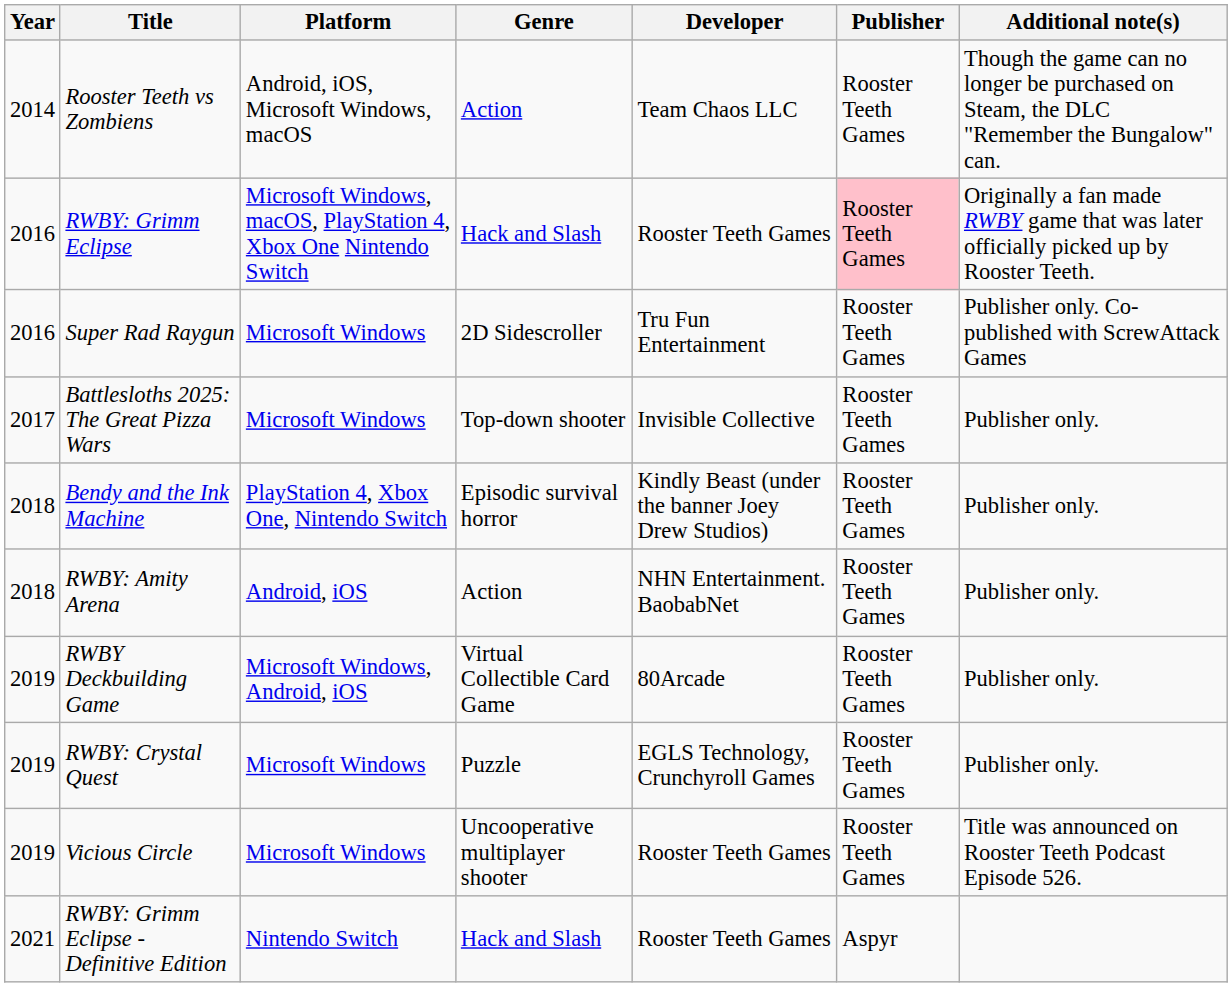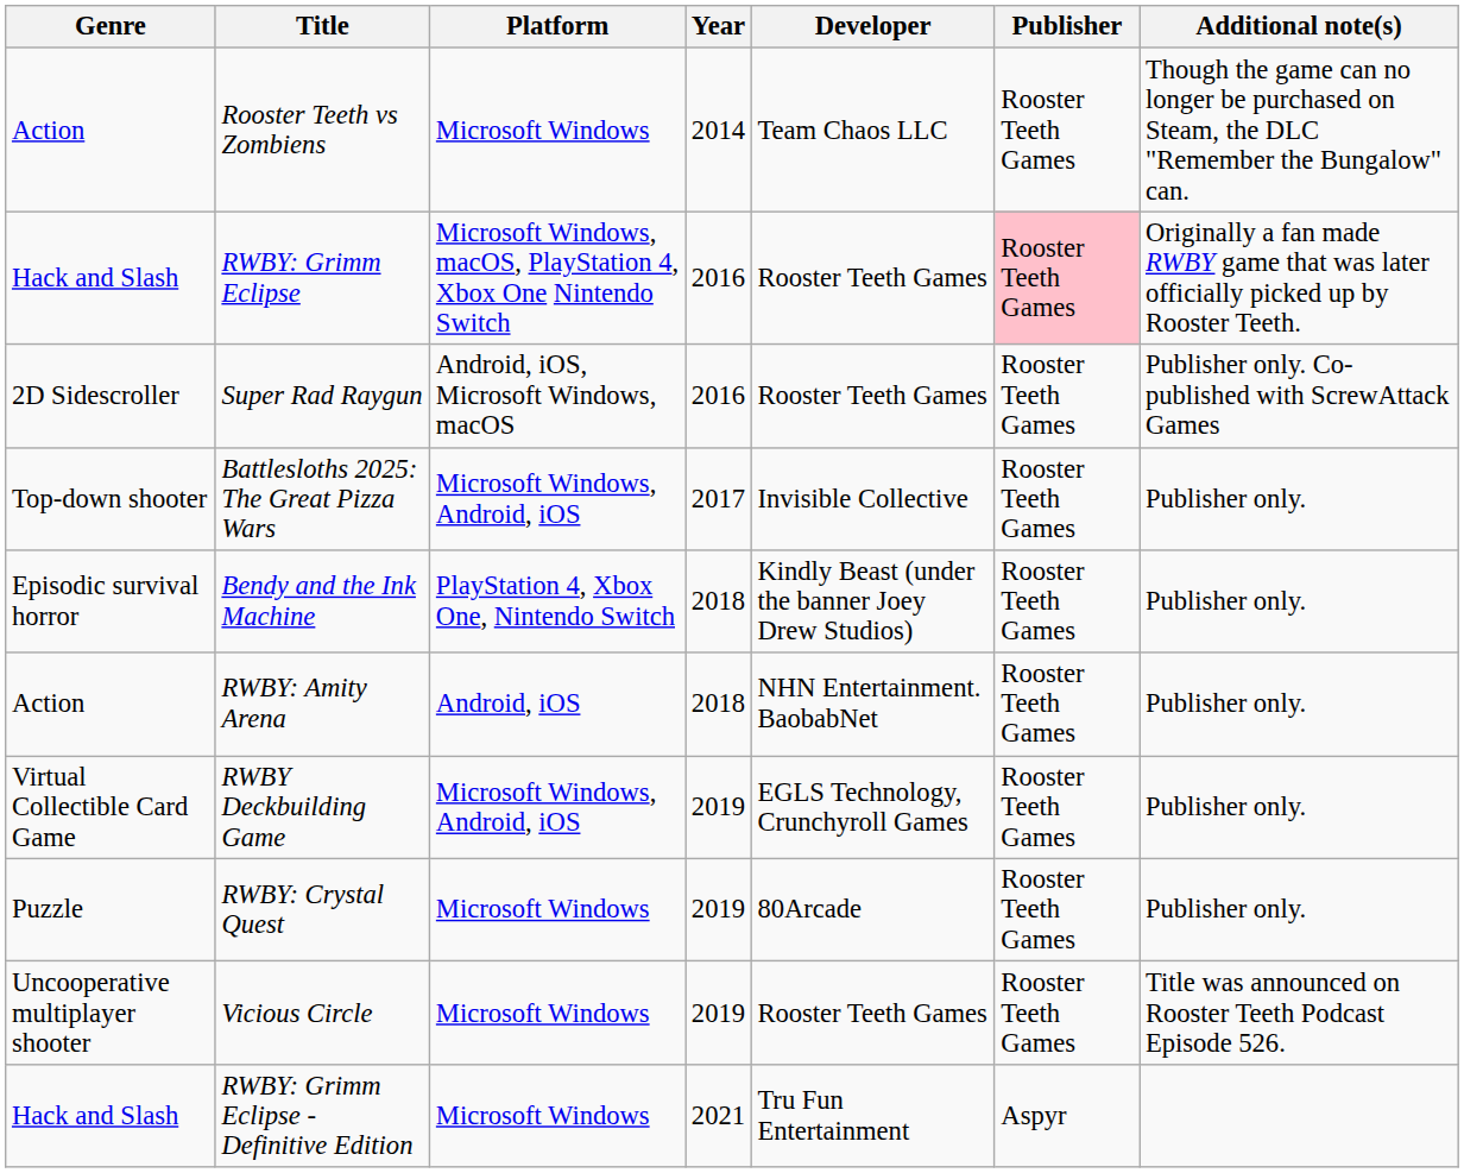columns swapped: Year <-> Genre
Rooster Teeth vs Zombiens | Platform: Android, iOS, Microsoft Windows, macOS -> Microsoft Windows
Super Rad Raygun | Platform: Microsoft Windows -> Android, iOS, Microsoft Windows, macOS
Super Rad Raygun | Developer: Tru Fun Entertainment -> Rooster Teeth Games
Battlesloths 2025: The Great Pizza Wars | Platform: Microsoft Windows -> Microsoft Windows, Android, iOS
RWBY Deckbuilding Game | Developer: 80Arcade -> EGLS Technology, Crunchyroll Games
RWBY: Crystal Quest | Developer: EGLS Technology, Crunchyroll Games -> 80Arcade
RWBY: Grimm Eclipse - Definitive Edition | Platform: Nintendo Switch -> Microsoft Windows
RWBY: Grimm Eclipse - Definitive Edition | Developer: Rooster Teeth Games -> Tru Fun Entertainment
